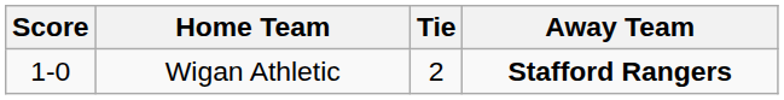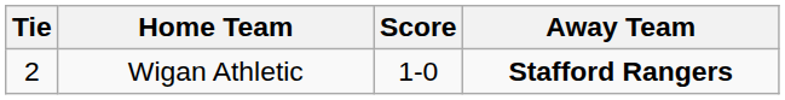columns swapped: Tie <-> Score
